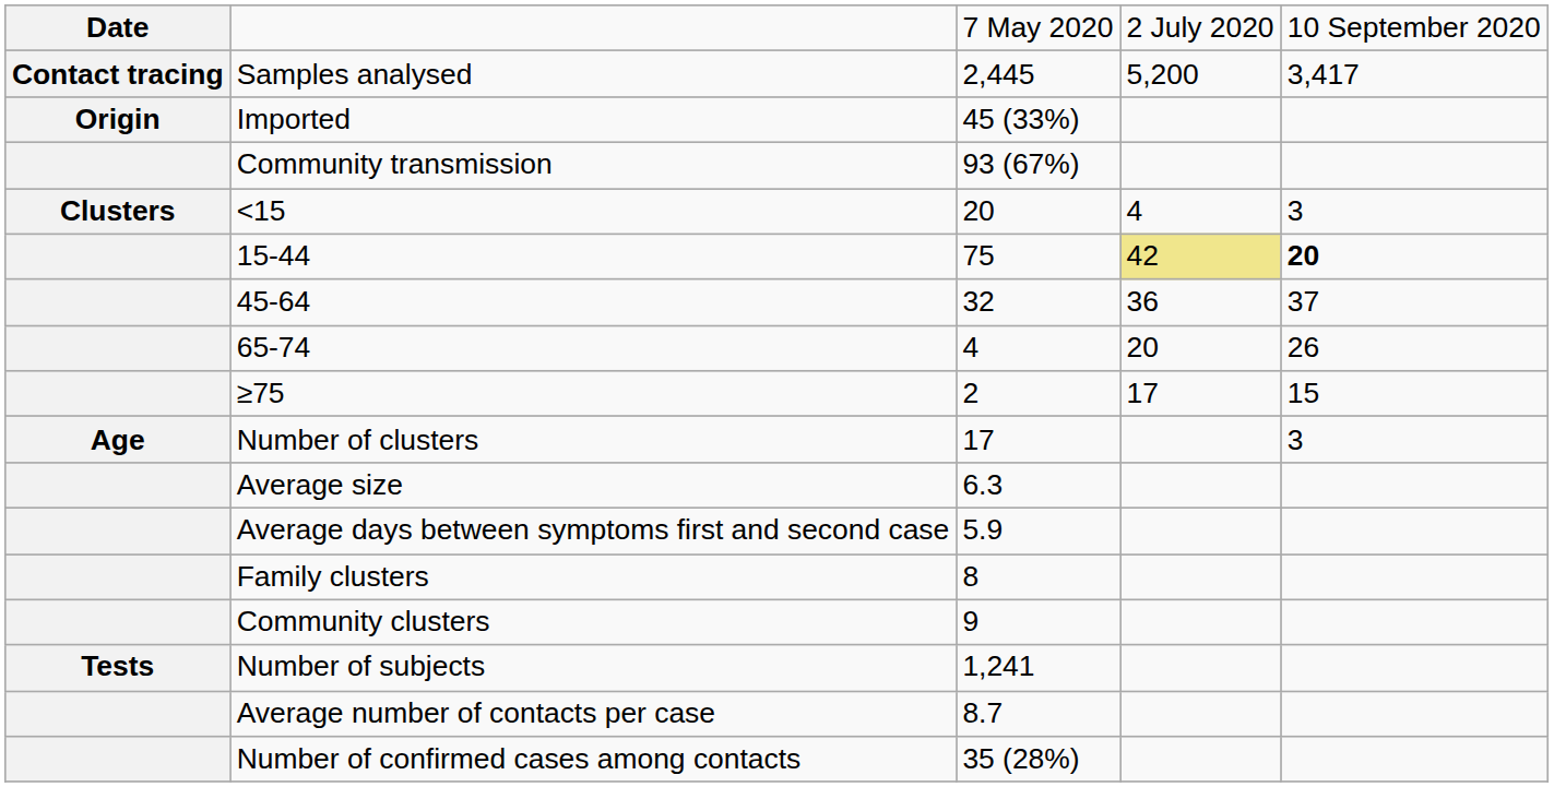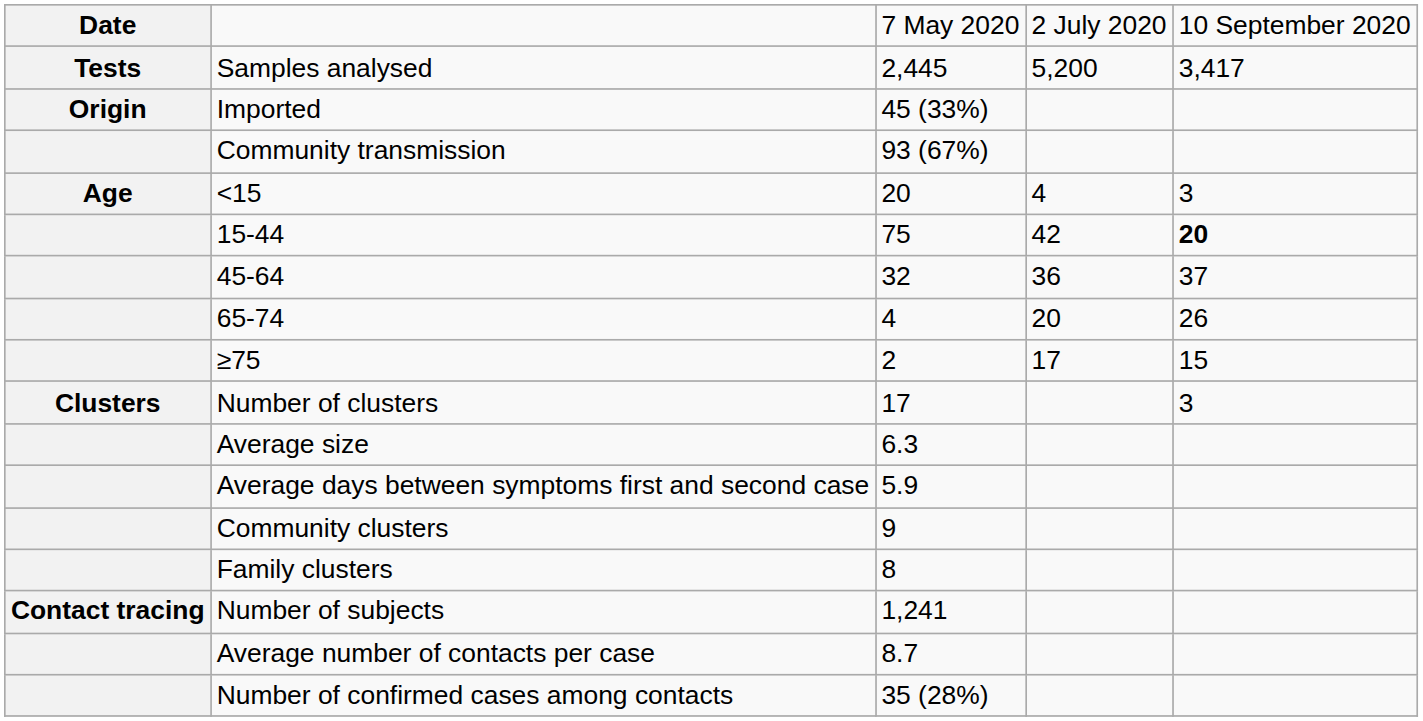Samples analysed | column 1: Contact tracing -> Tests
<15 | column 1: Clusters -> Age
15-44 | column 4: khaki background -> no background
Number of clusters | column 1: Age -> Clusters
rows swapped: Family clusters <-> Community clusters
Number of subjects | column 1: Tests -> Contact tracing
